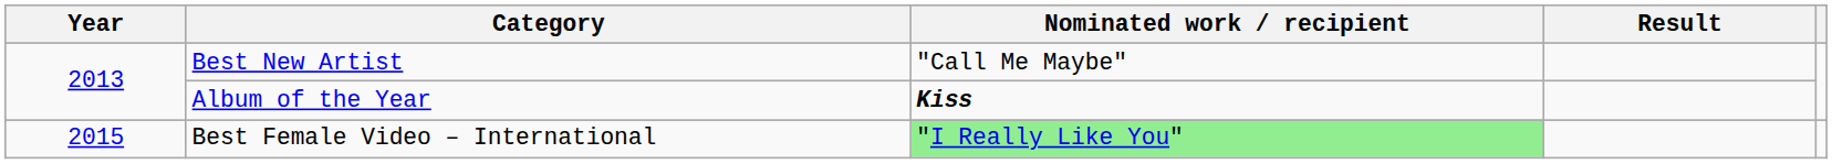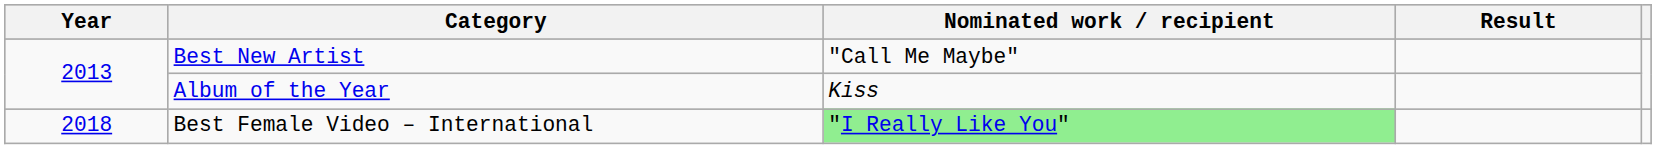Album of the Year | Nominated work / recipient: bold -> normal
Best Female Video – International | Year: 2015 -> 2018
